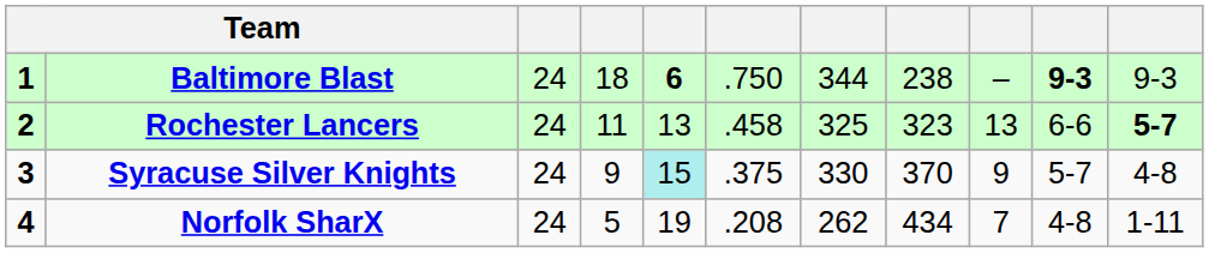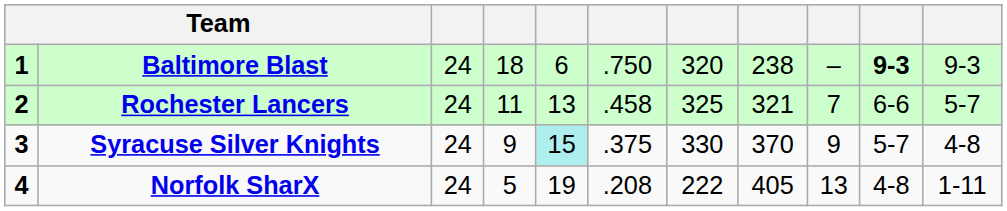Baltimore Blast | column 5: bold -> normal
Baltimore Blast | column 7: 344 -> 320
Rochester Lancers | column 8: 323 -> 321
Rochester Lancers | column 9: 13 -> 7
Rochester Lancers | column 11: bold -> normal
Norfolk SharX | column 7: 262 -> 222
Norfolk SharX | column 8: 434 -> 405
Norfolk SharX | column 9: 7 -> 13
